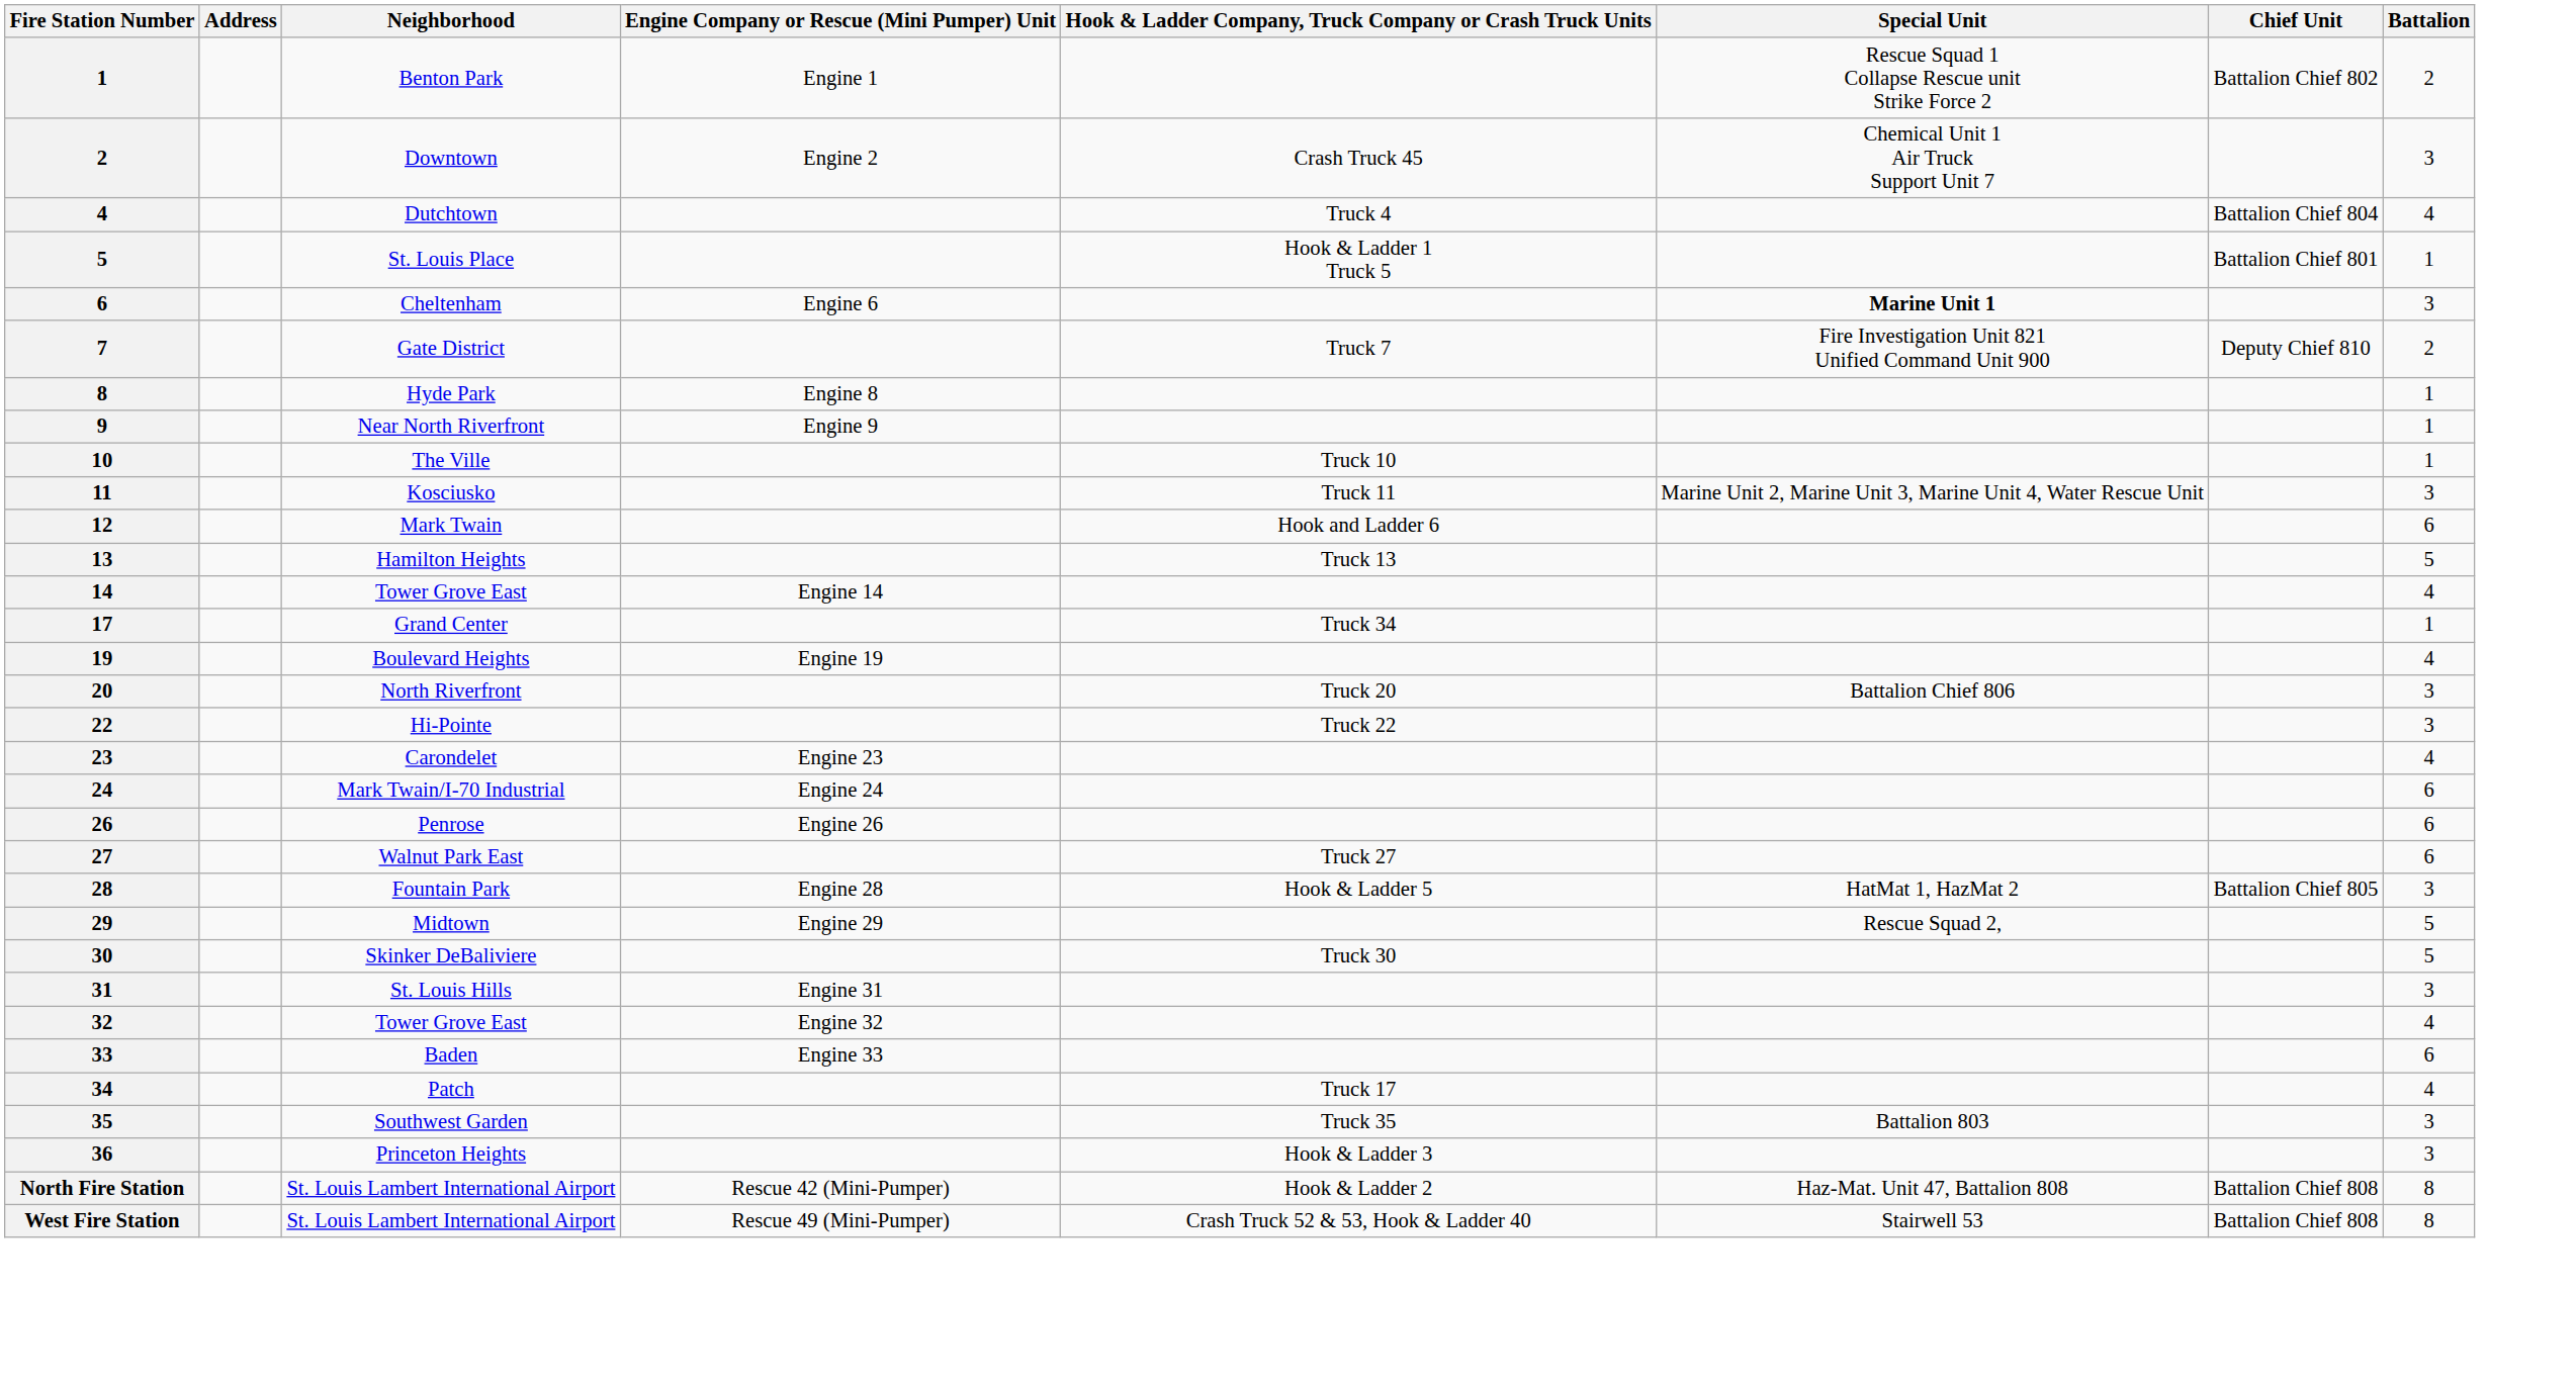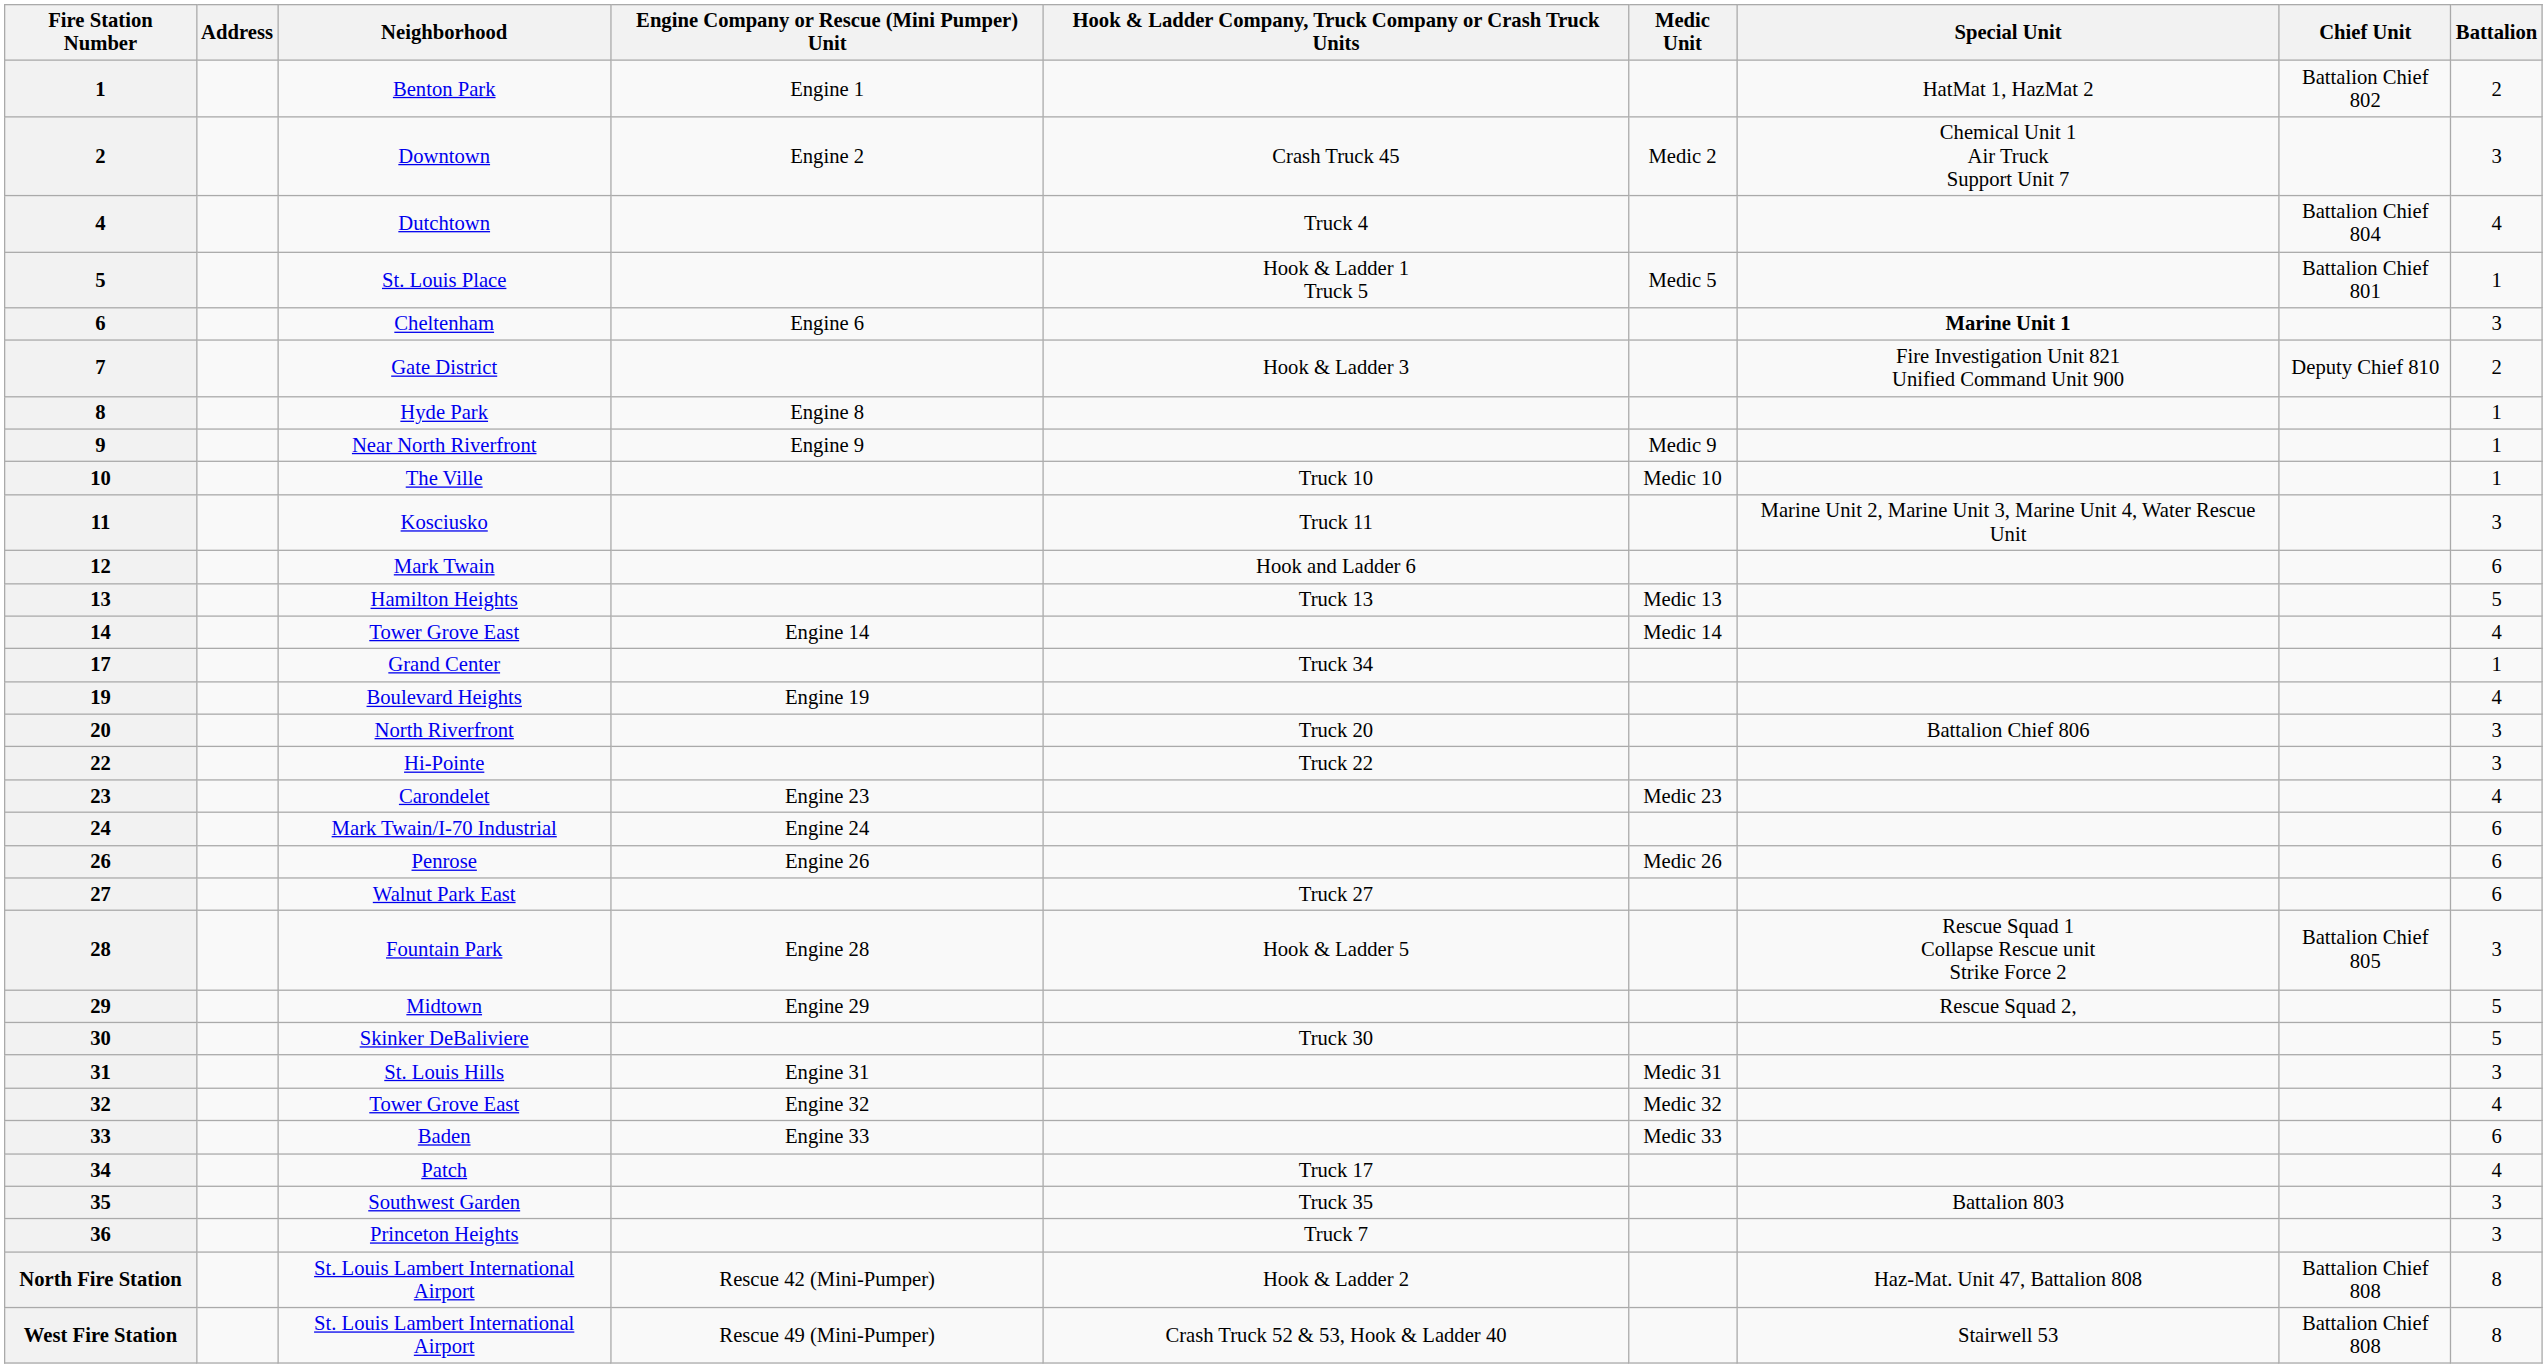+ column: Medic Unit | Medic 2 | Medic 5 | Medic 9 | Medic 10 | Medic 13 | Medic 14 | Medic 23 | Medic 26 | Medic 31 | Medic 32 | Medic 33
Benton Park | Special Unit: Rescue Squad 1 Collapse Rescue unit Strike Force 2 -> HatMat 1, HazMat 2
Gate District | Hook & Ladder Company, Truck Company or Crash Truck Units: Truck 7 -> Hook & Ladder 3
Fountain Park | Special Unit: HatMat 1, HazMat 2 -> Rescue Squad 1 Collapse Rescue unit Strike Force 2
Princeton Heights | Hook & Ladder Company, Truck Company or Crash Truck Units: Hook & Ladder 3 -> Truck 7
